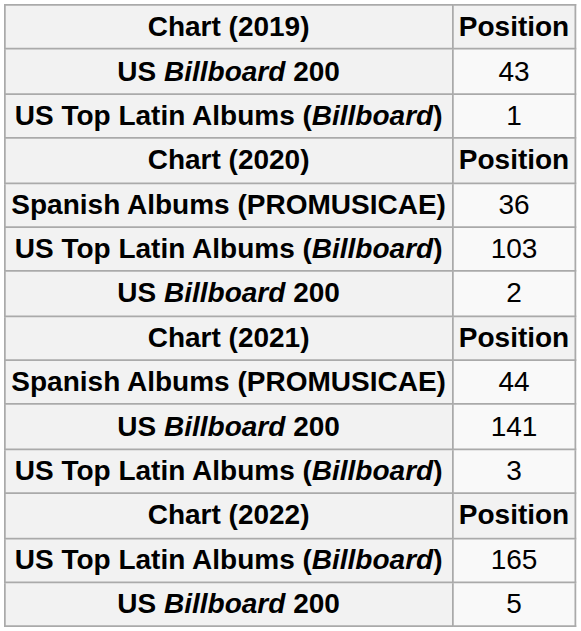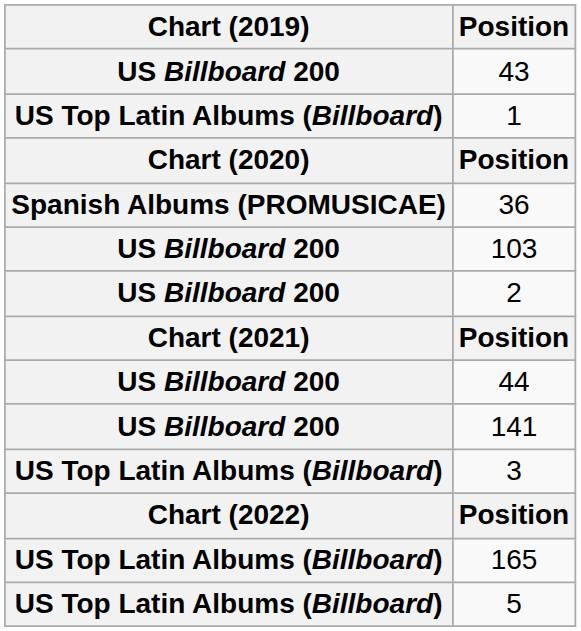103 | Chart (2019): US Top Latin Albums (Billboard) -> US Billboard 200
44 | Chart (2019): Spanish Albums (PROMUSICAE) -> US Billboard 200
5 | Chart (2019): US Billboard 200 -> US Top Latin Albums (Billboard)
